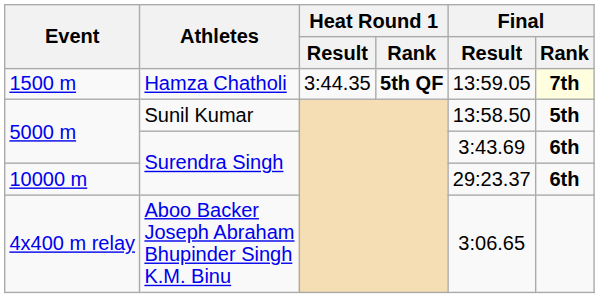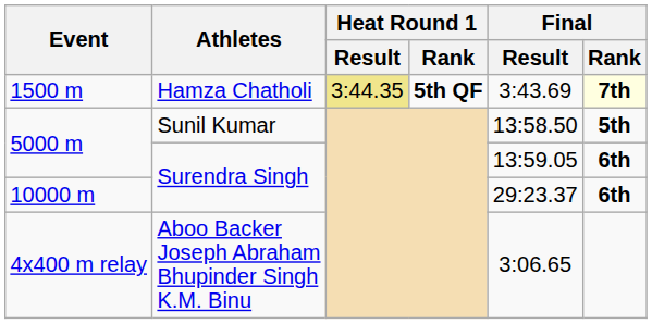1500 m | Heat Round 1 / Result: no background -> khaki background
1500 m | Final / Result: 13:59.05 -> 3:43.69
5000 m / Surendra Singh | Final / Result: 3:43.69 -> 13:59.05
